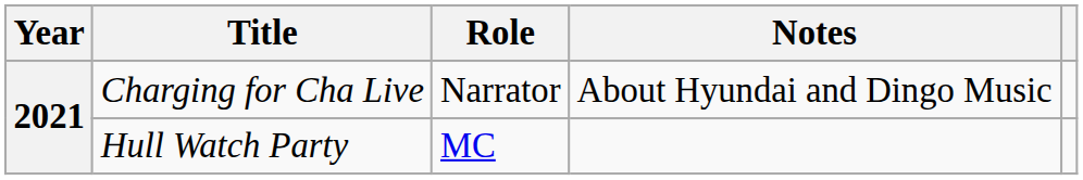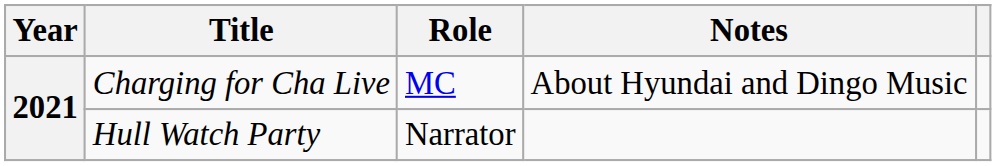Charging for Cha Live | Role: Narrator -> MC
Hull Watch Party | Role: MC -> Narrator
